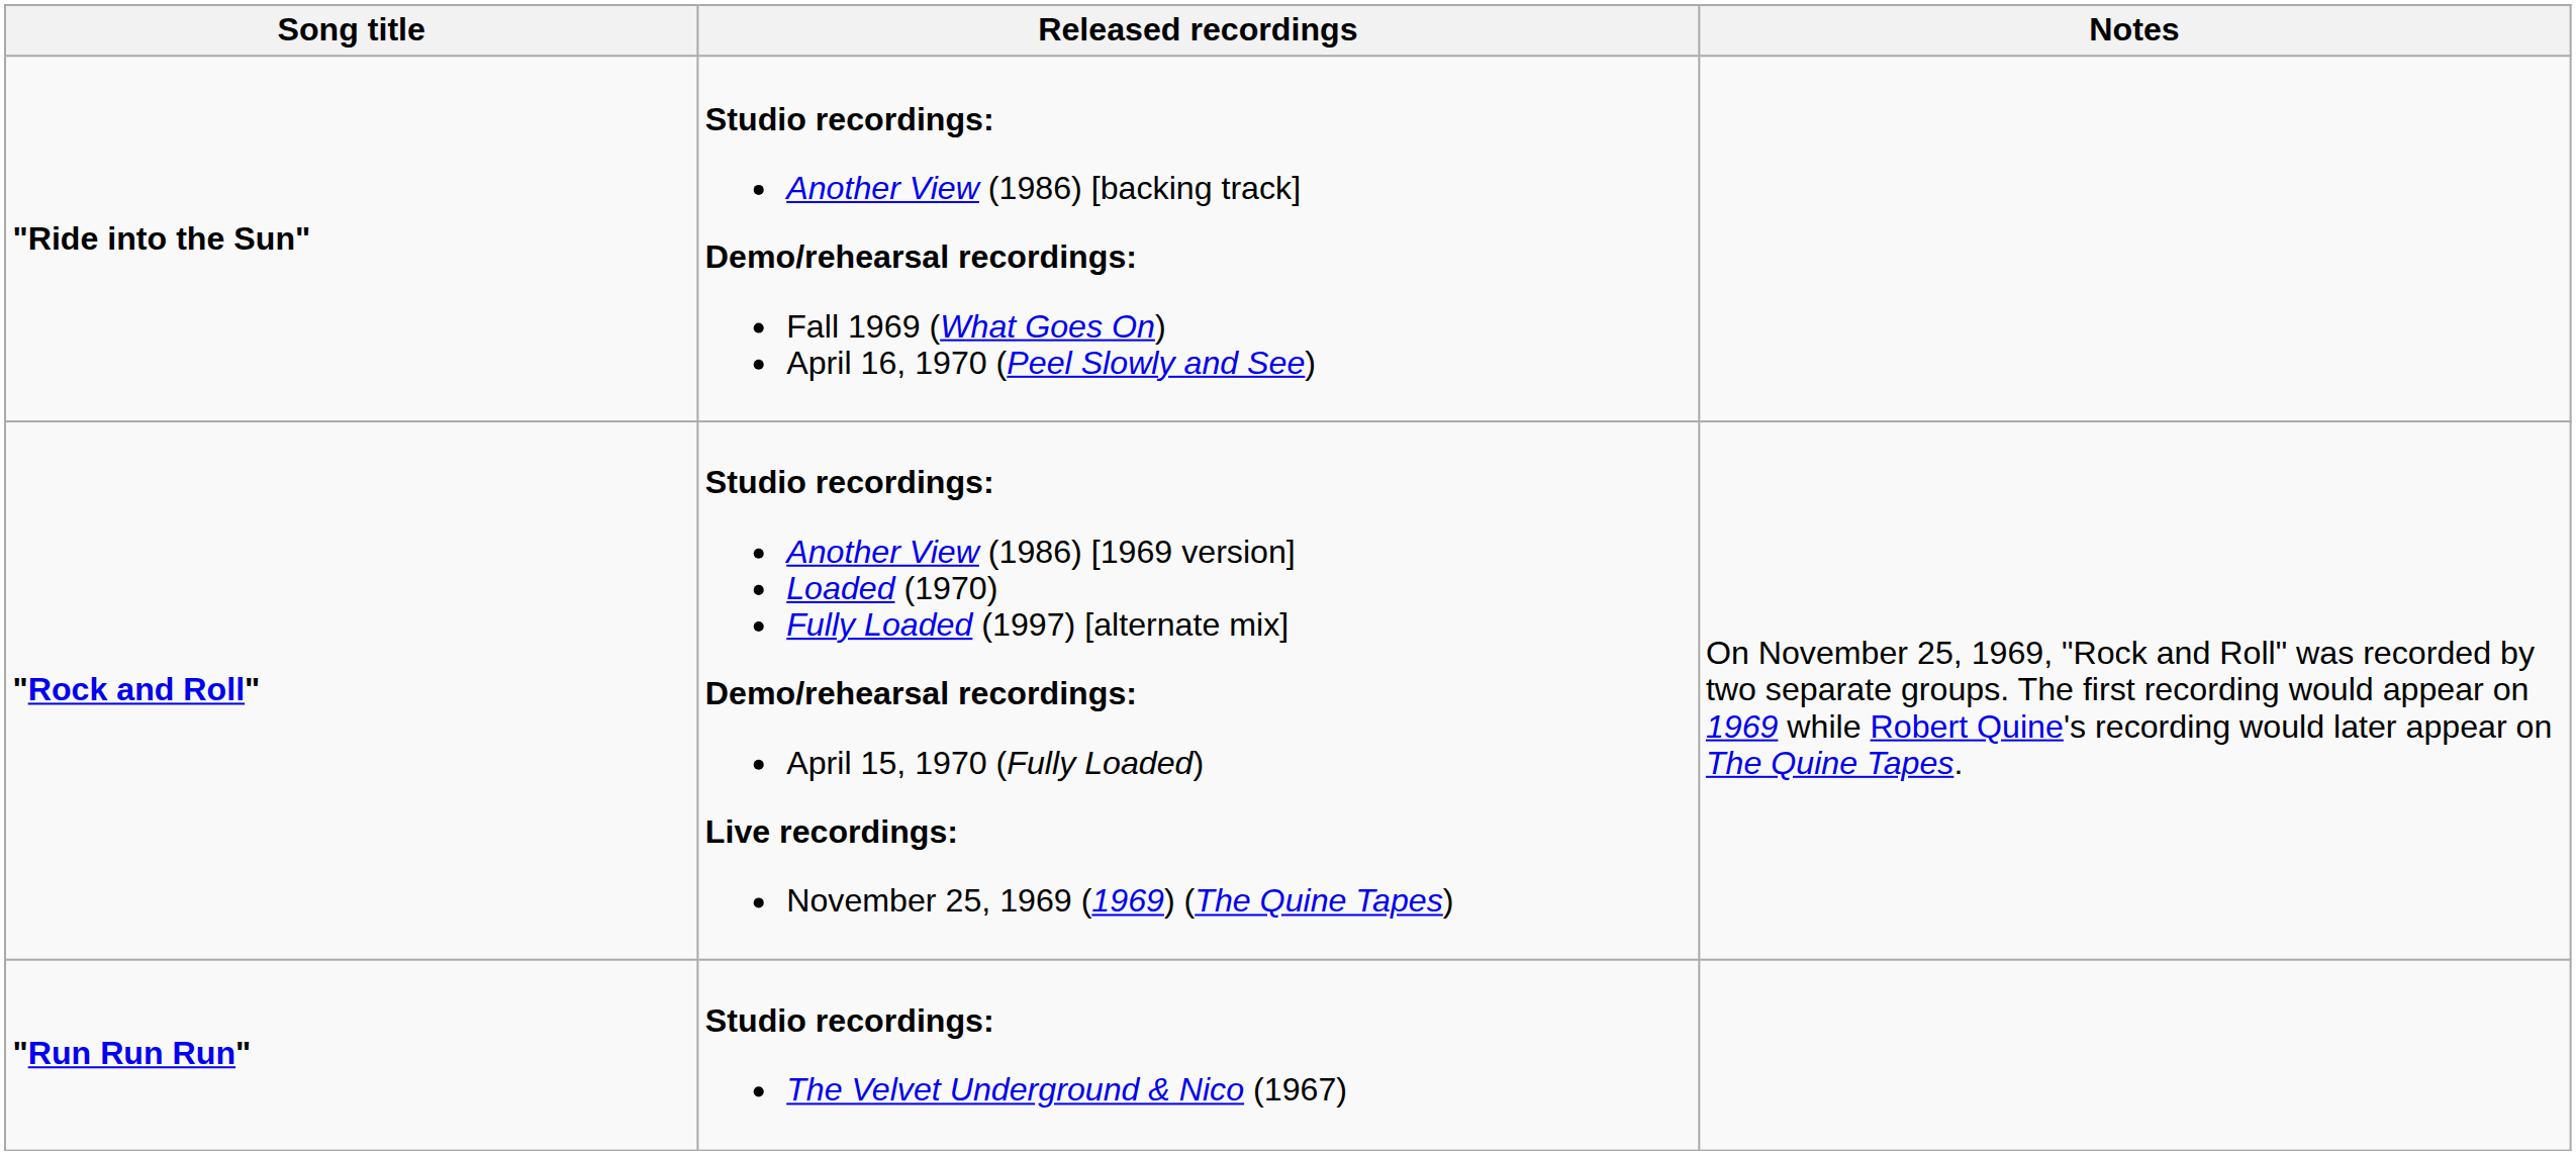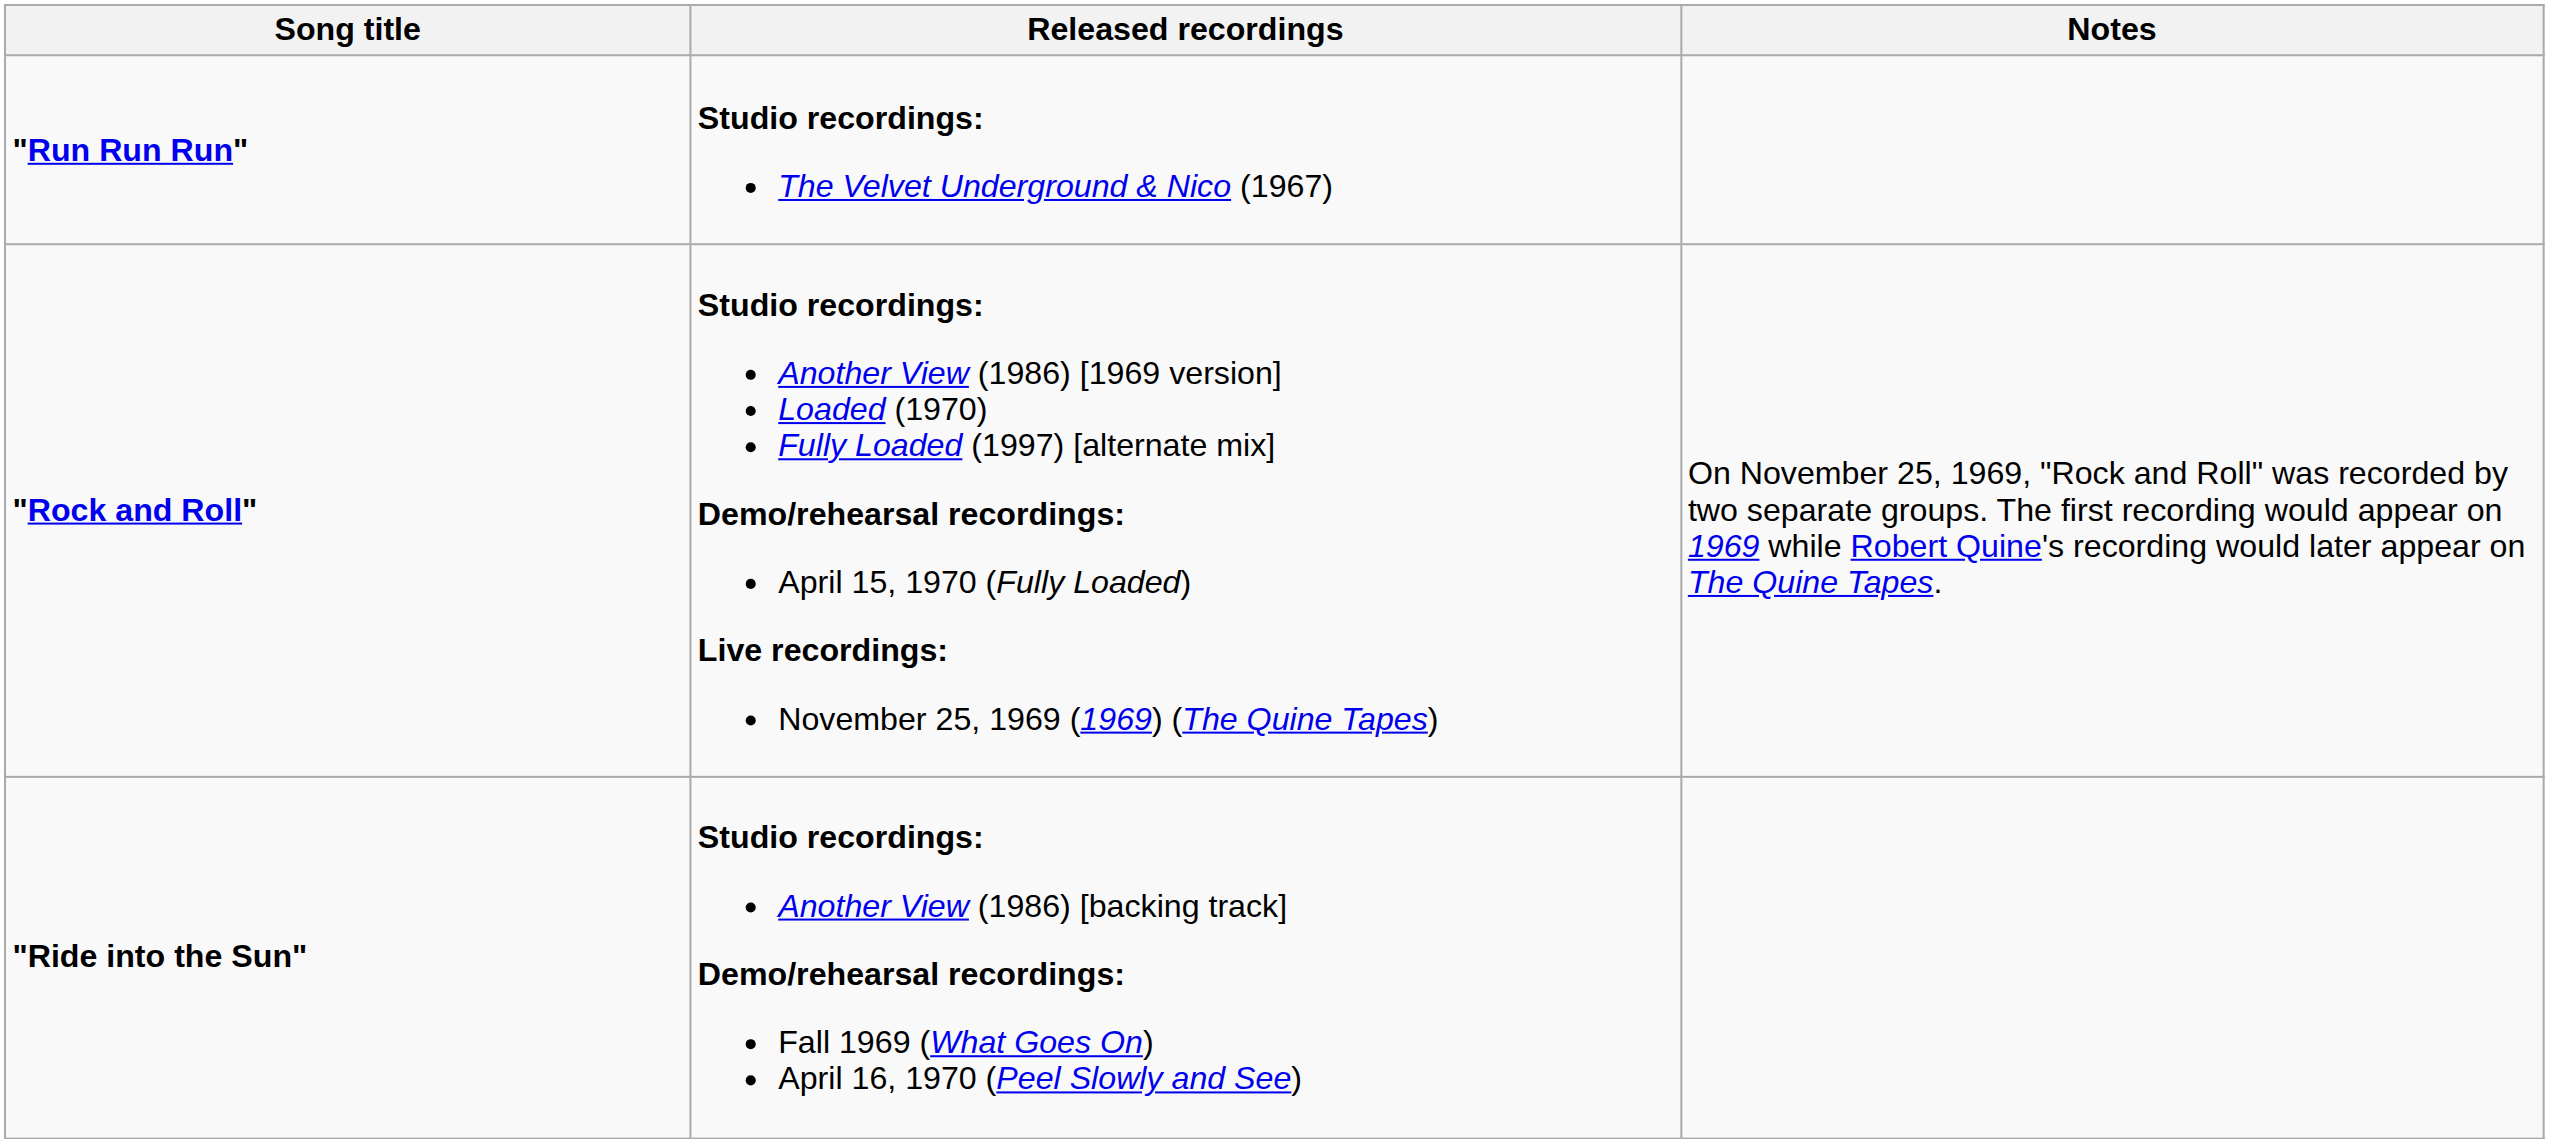rows swapped: "Ride into the Sun" <-> "Run Run Run"
